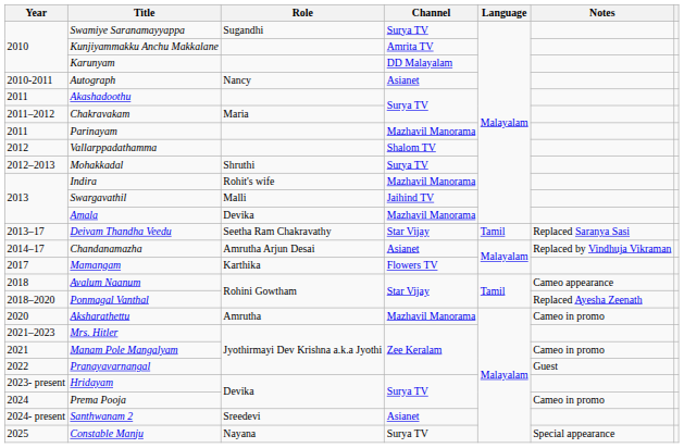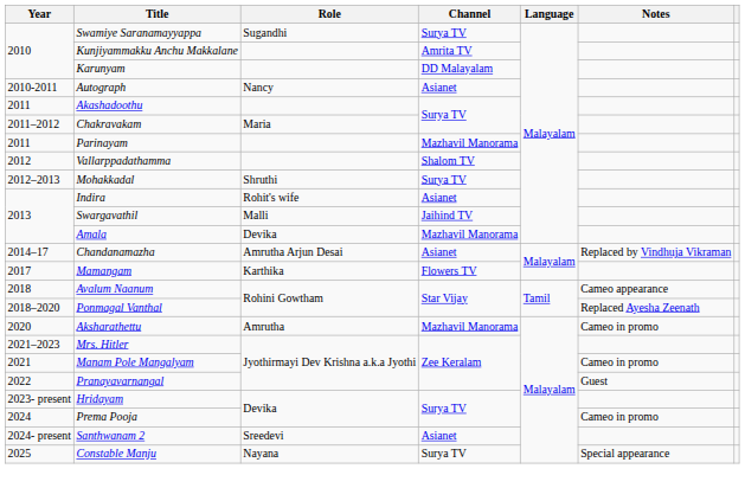Indira | Channel: Mazhavil Manorama -> Asianet
- row: 2013–17 | Deivam Thandha Veedu | Seetha Ram Chakravathy | Star Vijay | Tamil | Replaced Saranya Sasi
